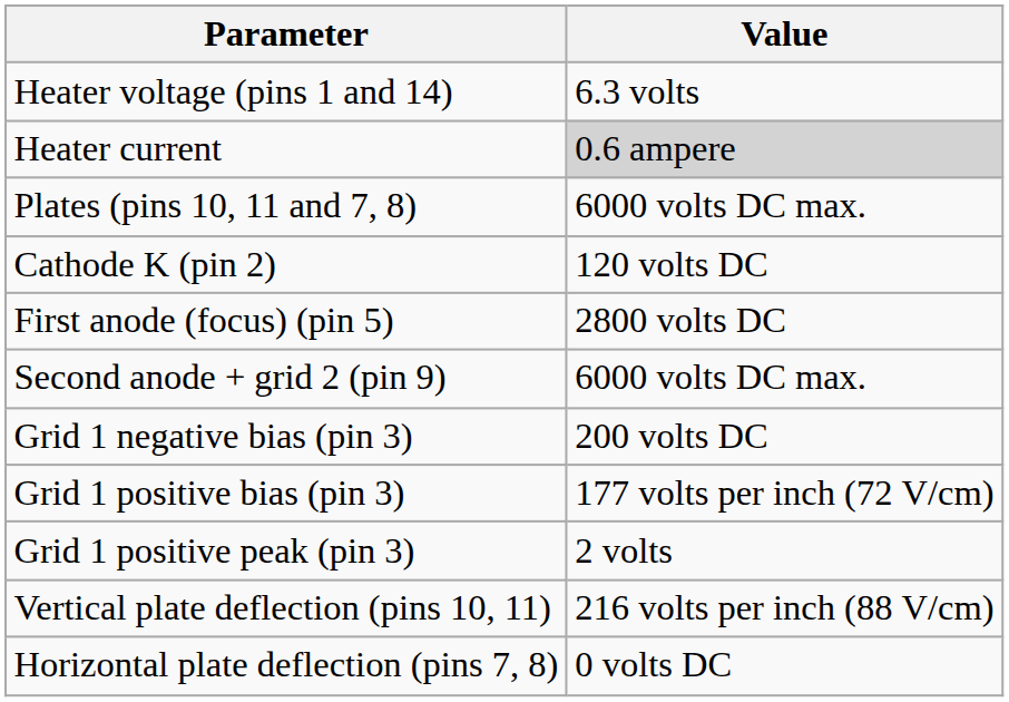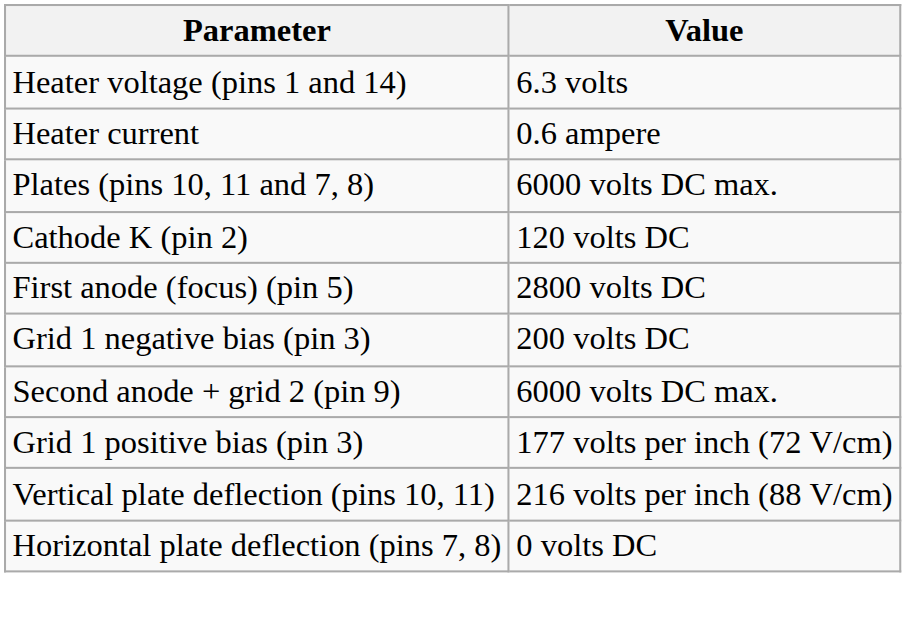Heater current | Value: lightgrey background -> no background
rows swapped: Second anode + grid 2 (pin 9) <-> Grid 1 negative bias (pin 3)
- row: Grid 1 positive peak (pin 3) | 2 volts
